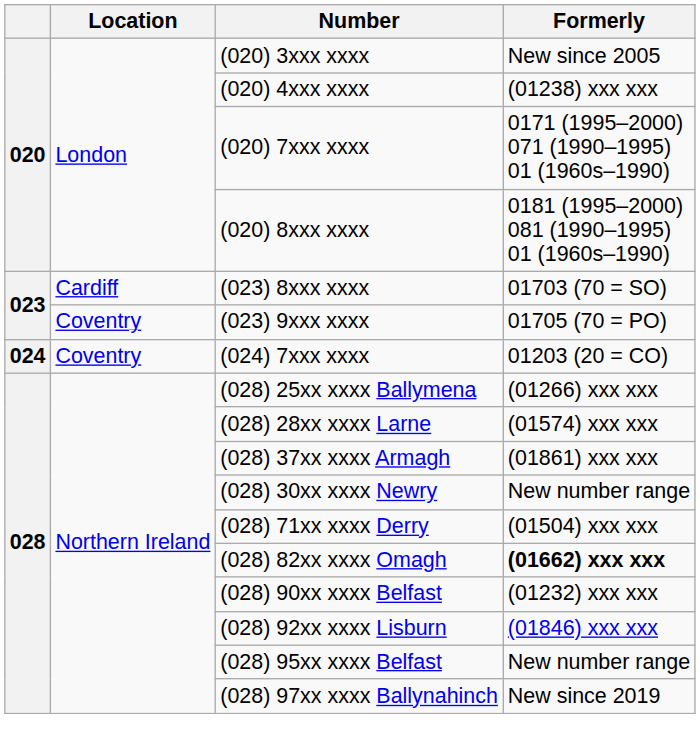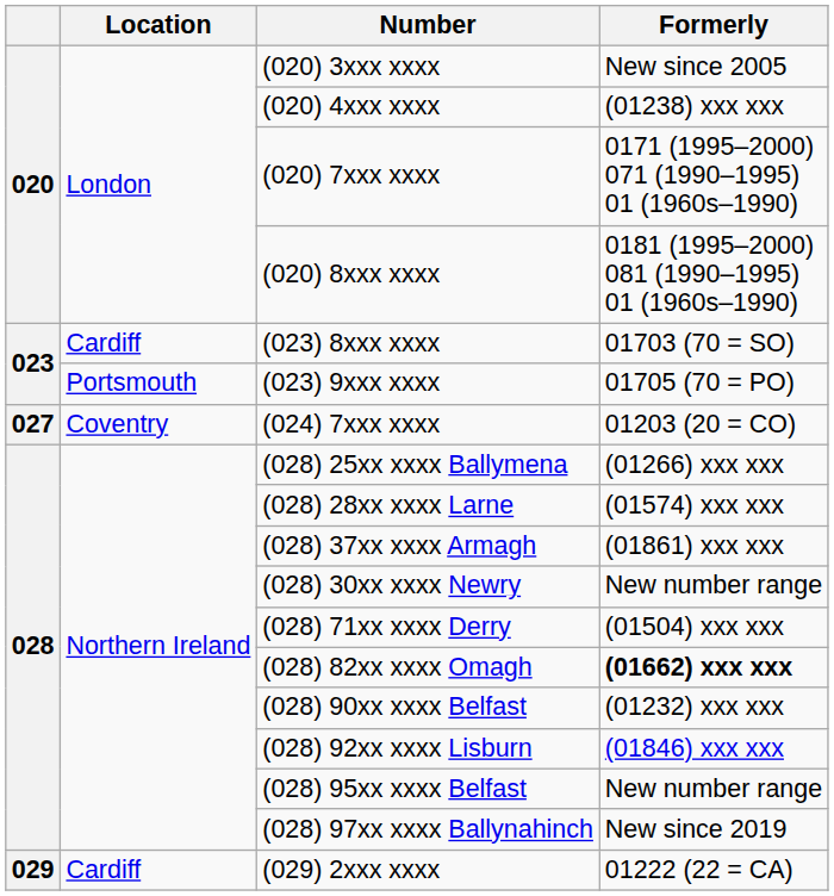(023) 9xxx xxxx | Location: Coventry -> Portsmouth
(024) 7xxx xxxx | column 1: 024 -> 027
+ row: 029 | Cardiff | (029) 2xxx xxxx | 01222 (22 = CA)
